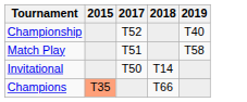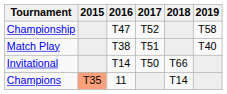+ column: 2016 | T47 | T38 | T14 | 11
Championship | 2019: T40 -> T58
Match Play | 2019: T58 -> T40
Invitational | 2018: T14 -> T66
Champions | 2018: T66 -> T14
